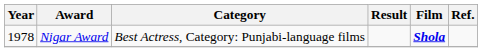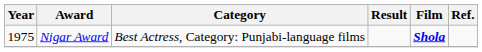Nigar Award | Year: 1978 -> 1975
